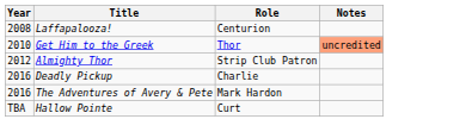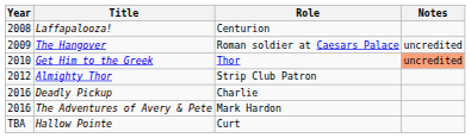+ row: 2009 | The Hangover | Roman soldier at Caesars Palace | uncredited
